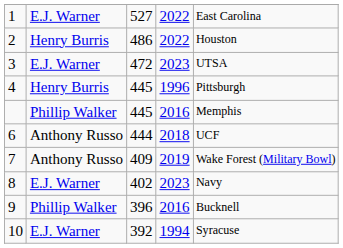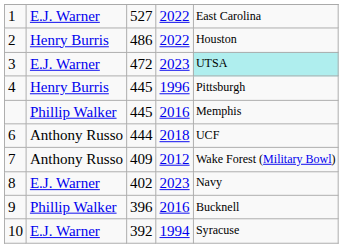3 | column 5: no background -> paleturquoise background
7 | column 4: 2019 -> 2012
